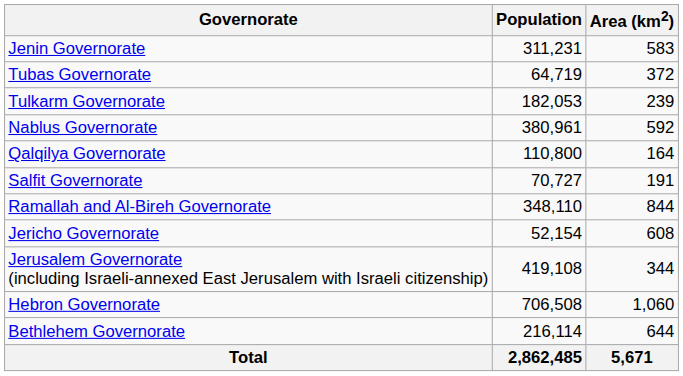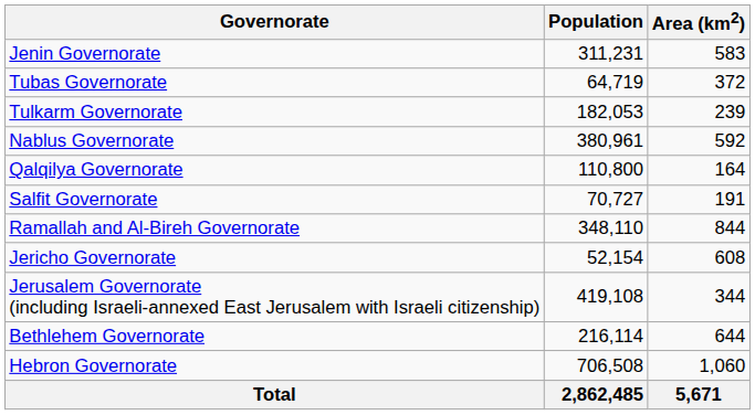rows swapped: Bethlehem Governorate <-> Hebron Governorate
